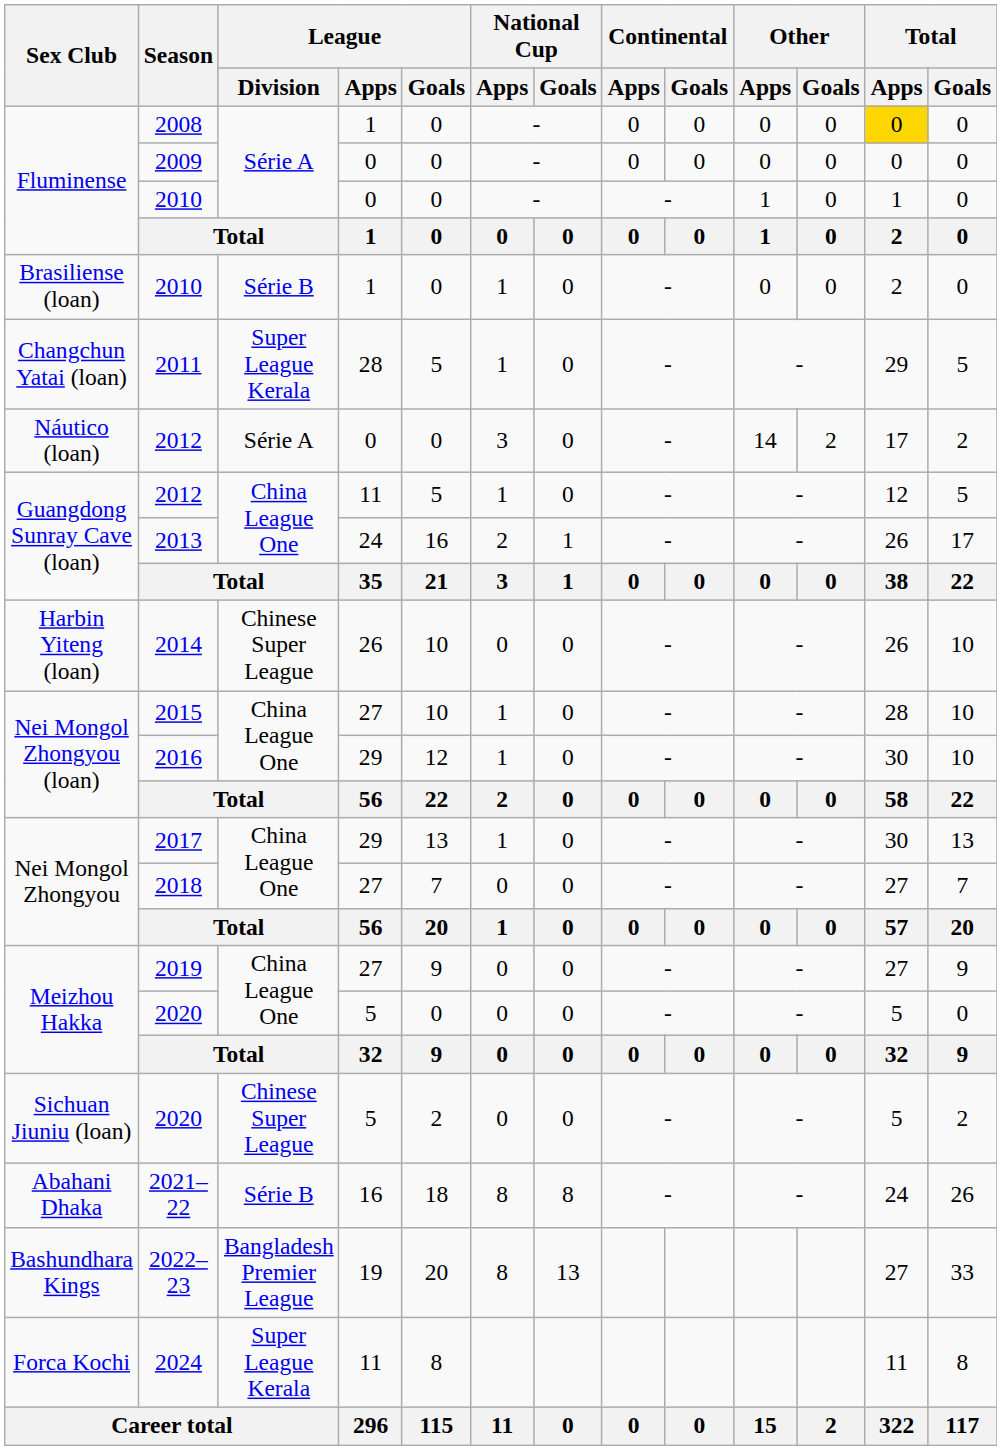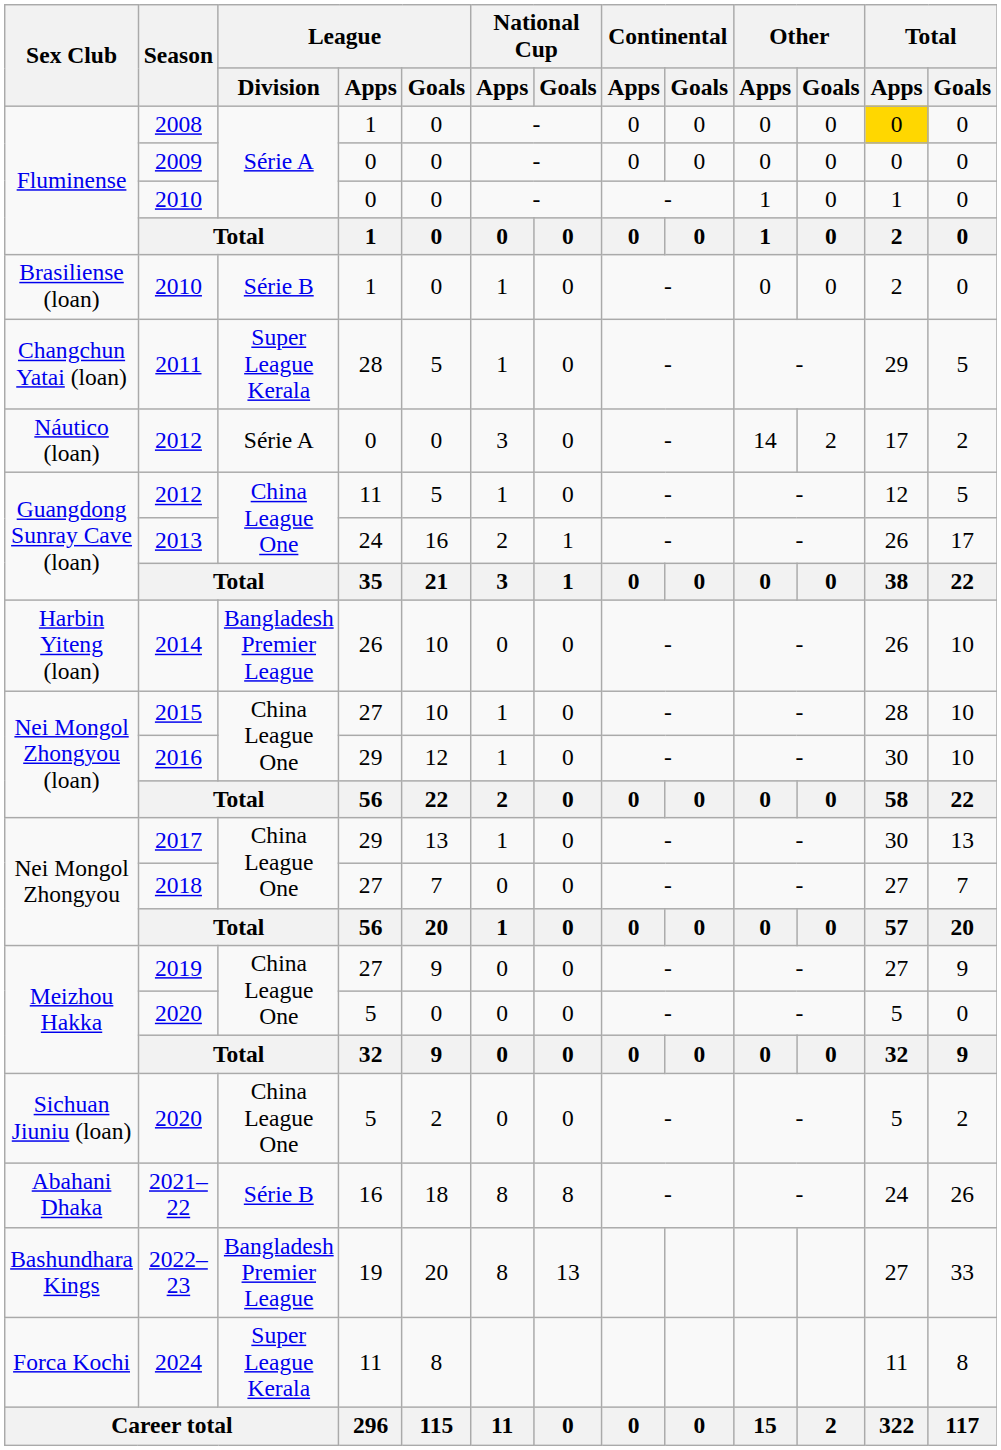2014 | League / Division: Chinese Super League -> Bangladesh Premier League
Sichuan Jiuniu (loan) / 2020 | League / Division: Chinese Super League -> China League One
